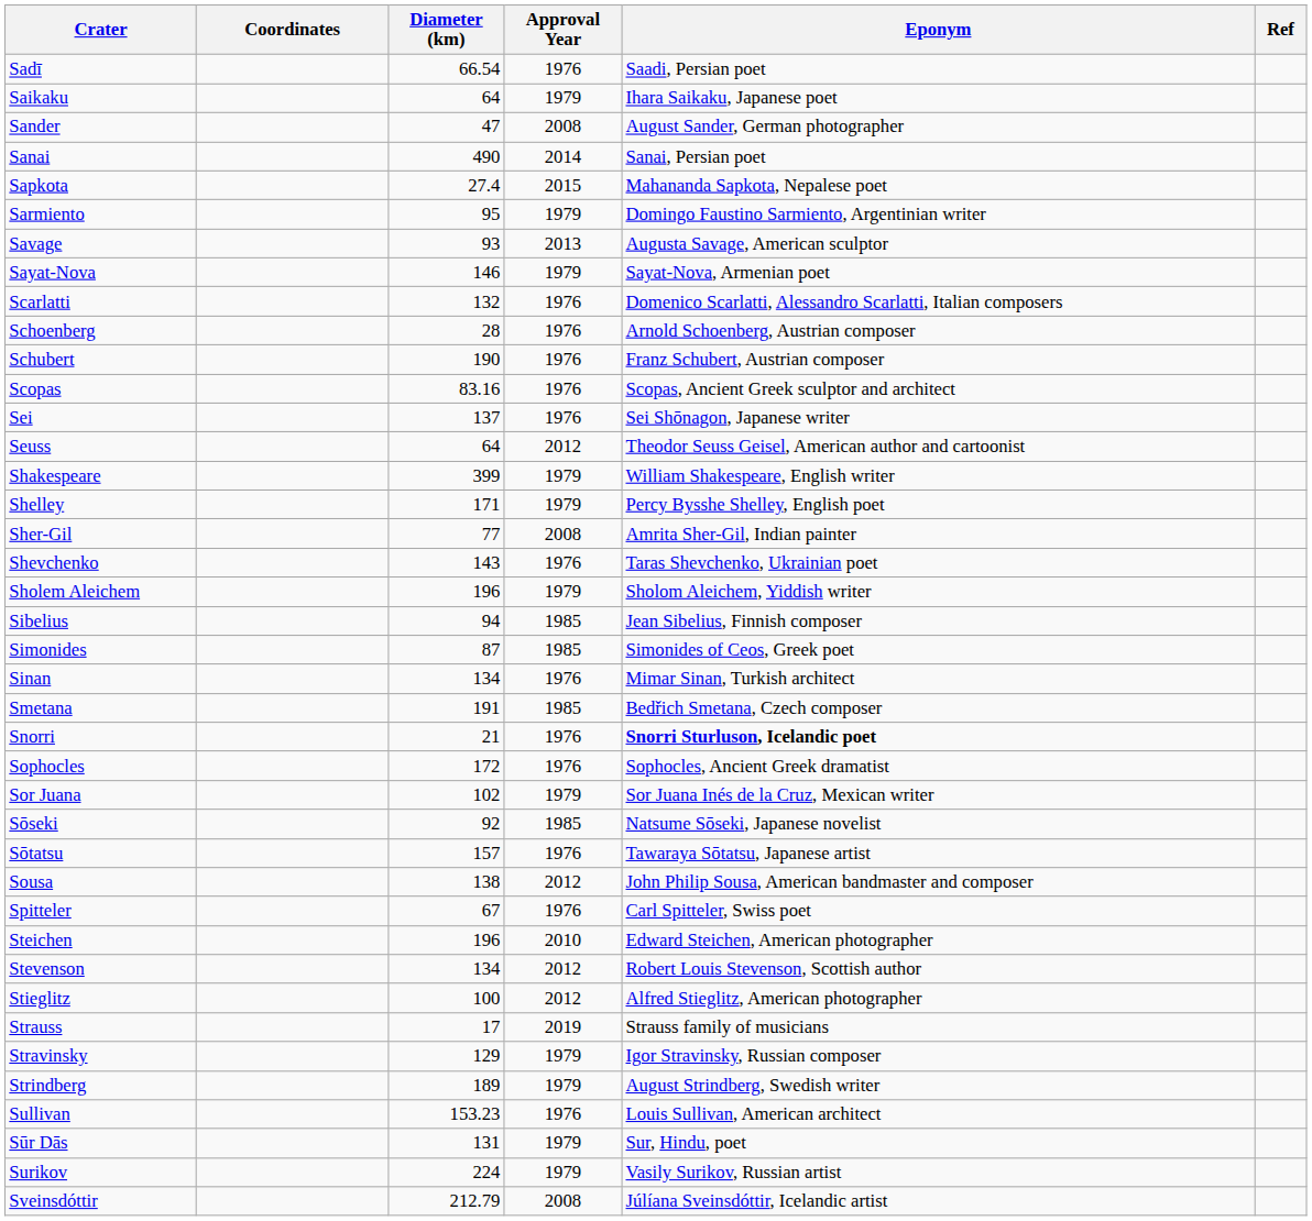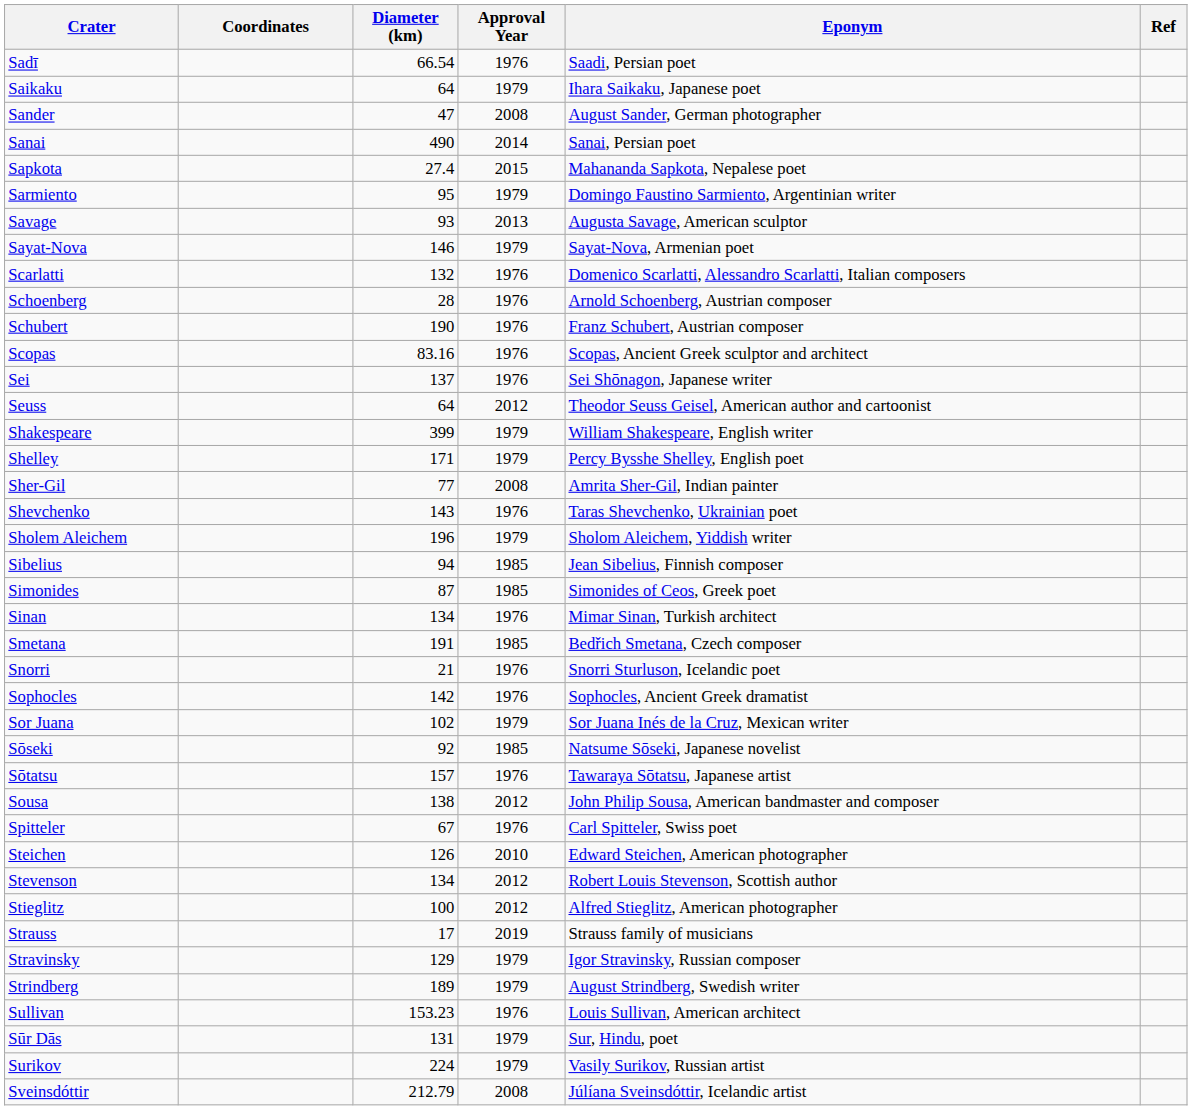Snorri | Eponym: bold -> normal
Sophocles | Diameter (km): 172 -> 142
Steichen | Diameter (km): 196 -> 126
